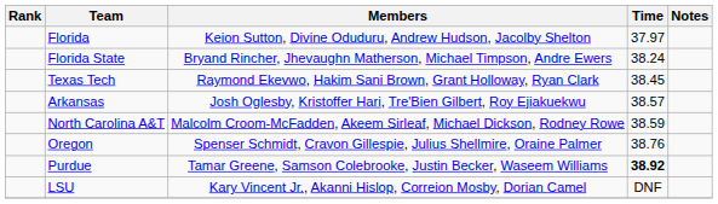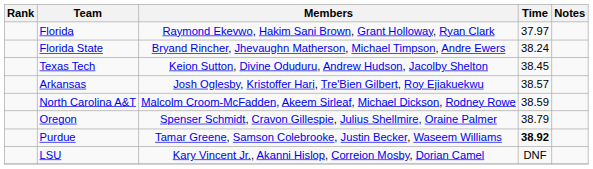Florida | Members: Keion Sutton, Divine Oduduru, Andrew Hudson, Jacolby Shelton -> Raymond Ekevwo, Hakim Sani Brown, Grant Holloway, Ryan Clark
Texas Tech | Members: Raymond Ekevwo, Hakim Sani Brown, Grant Holloway, Ryan Clark -> Keion Sutton, Divine Oduduru, Andrew Hudson, Jacolby Shelton
Oregon | Time: 38.76 -> 38.79
